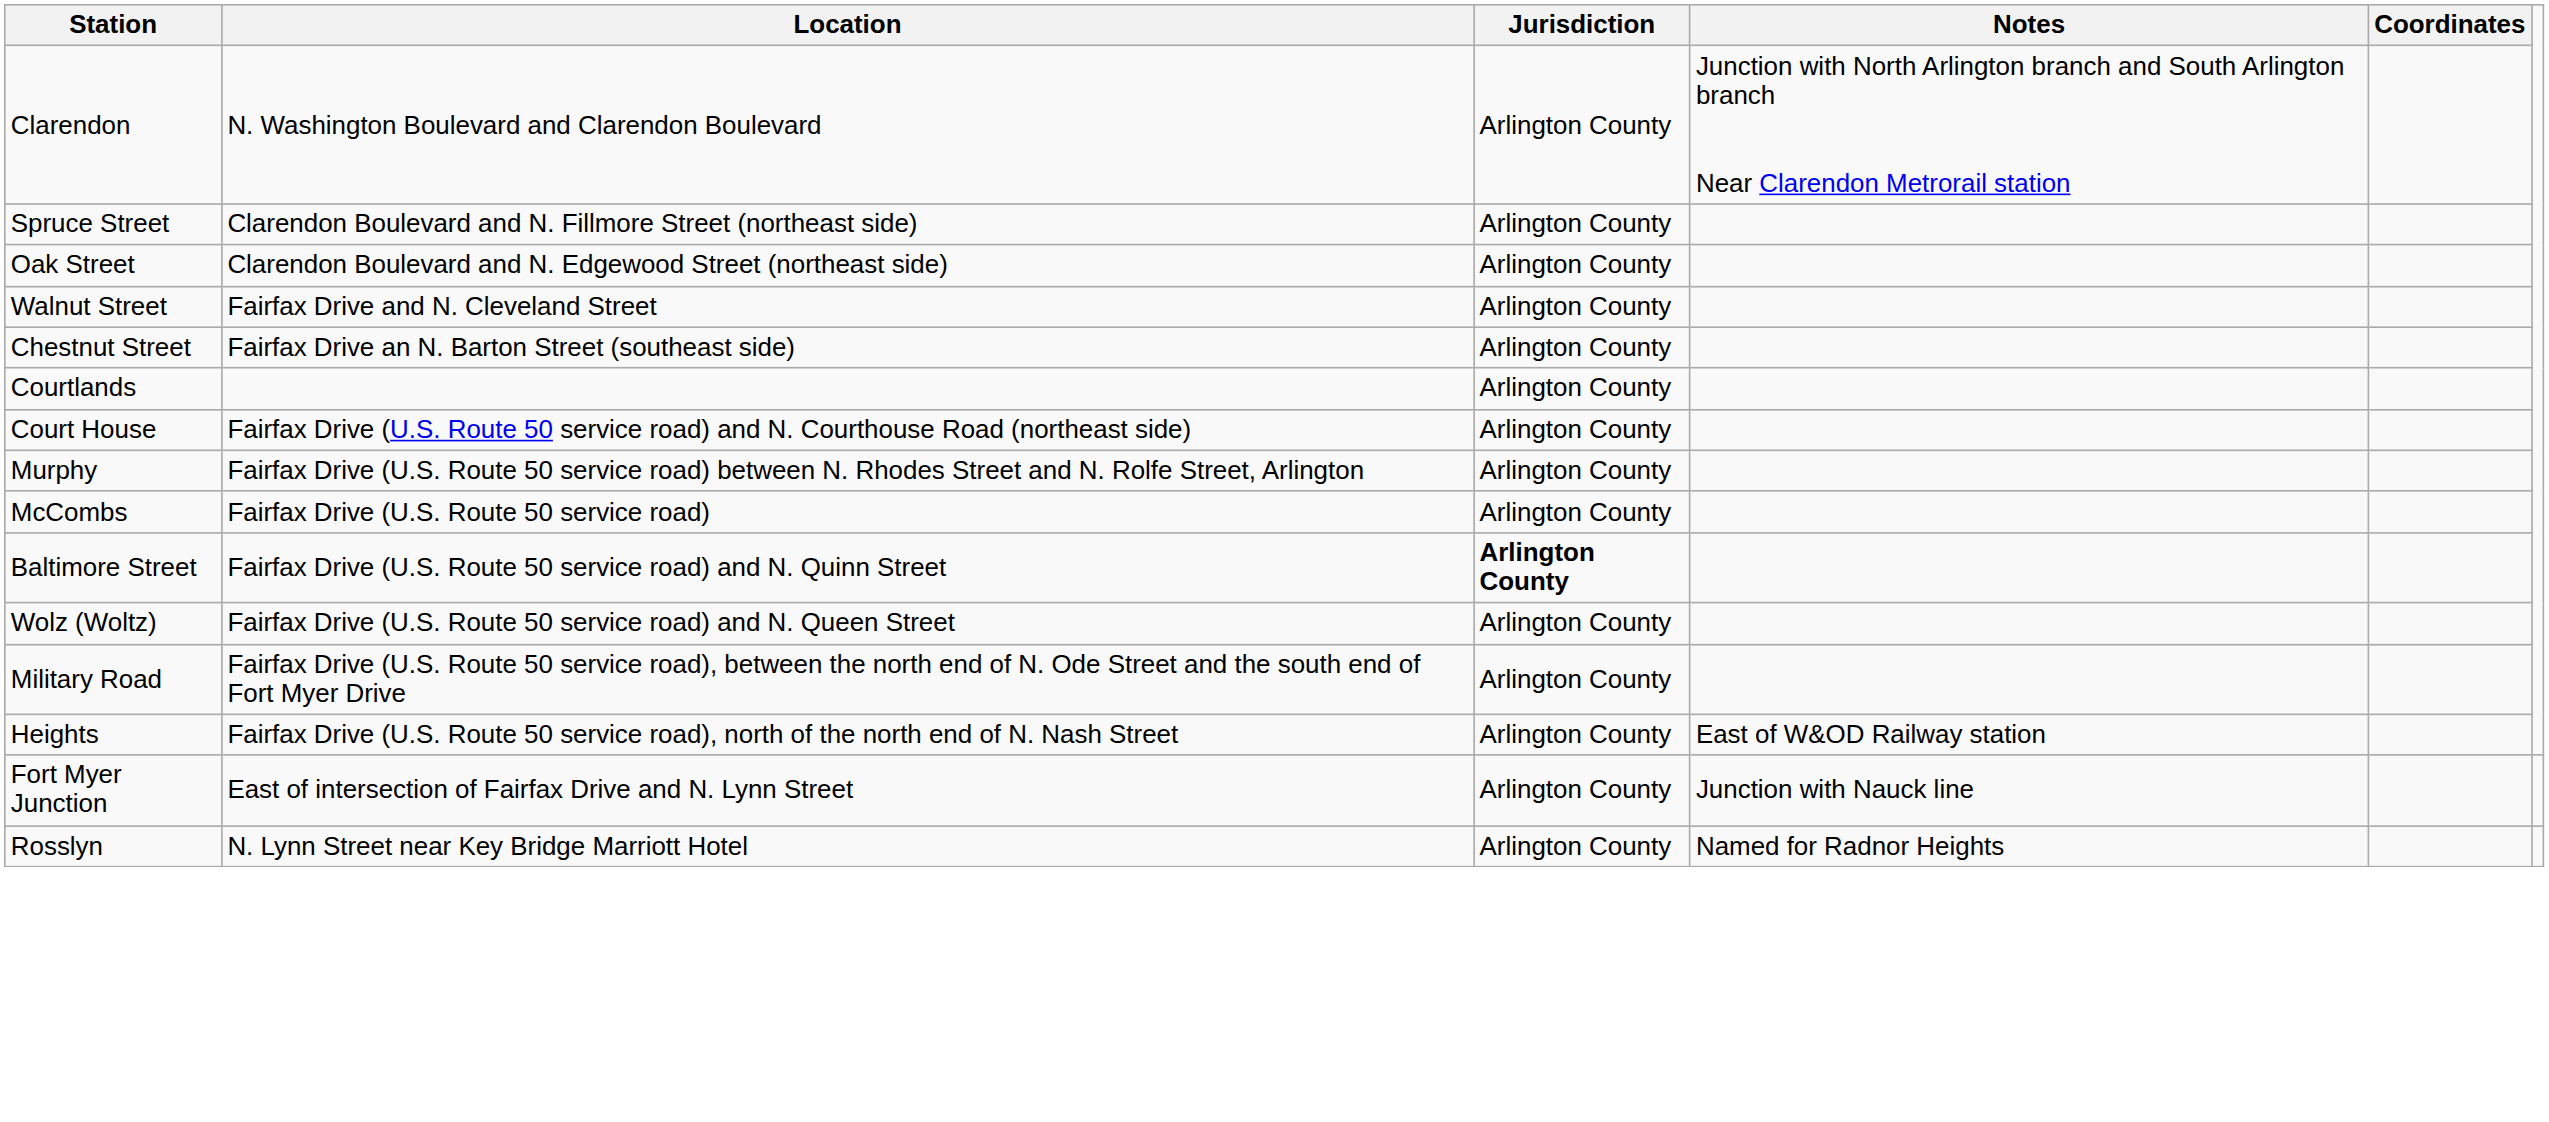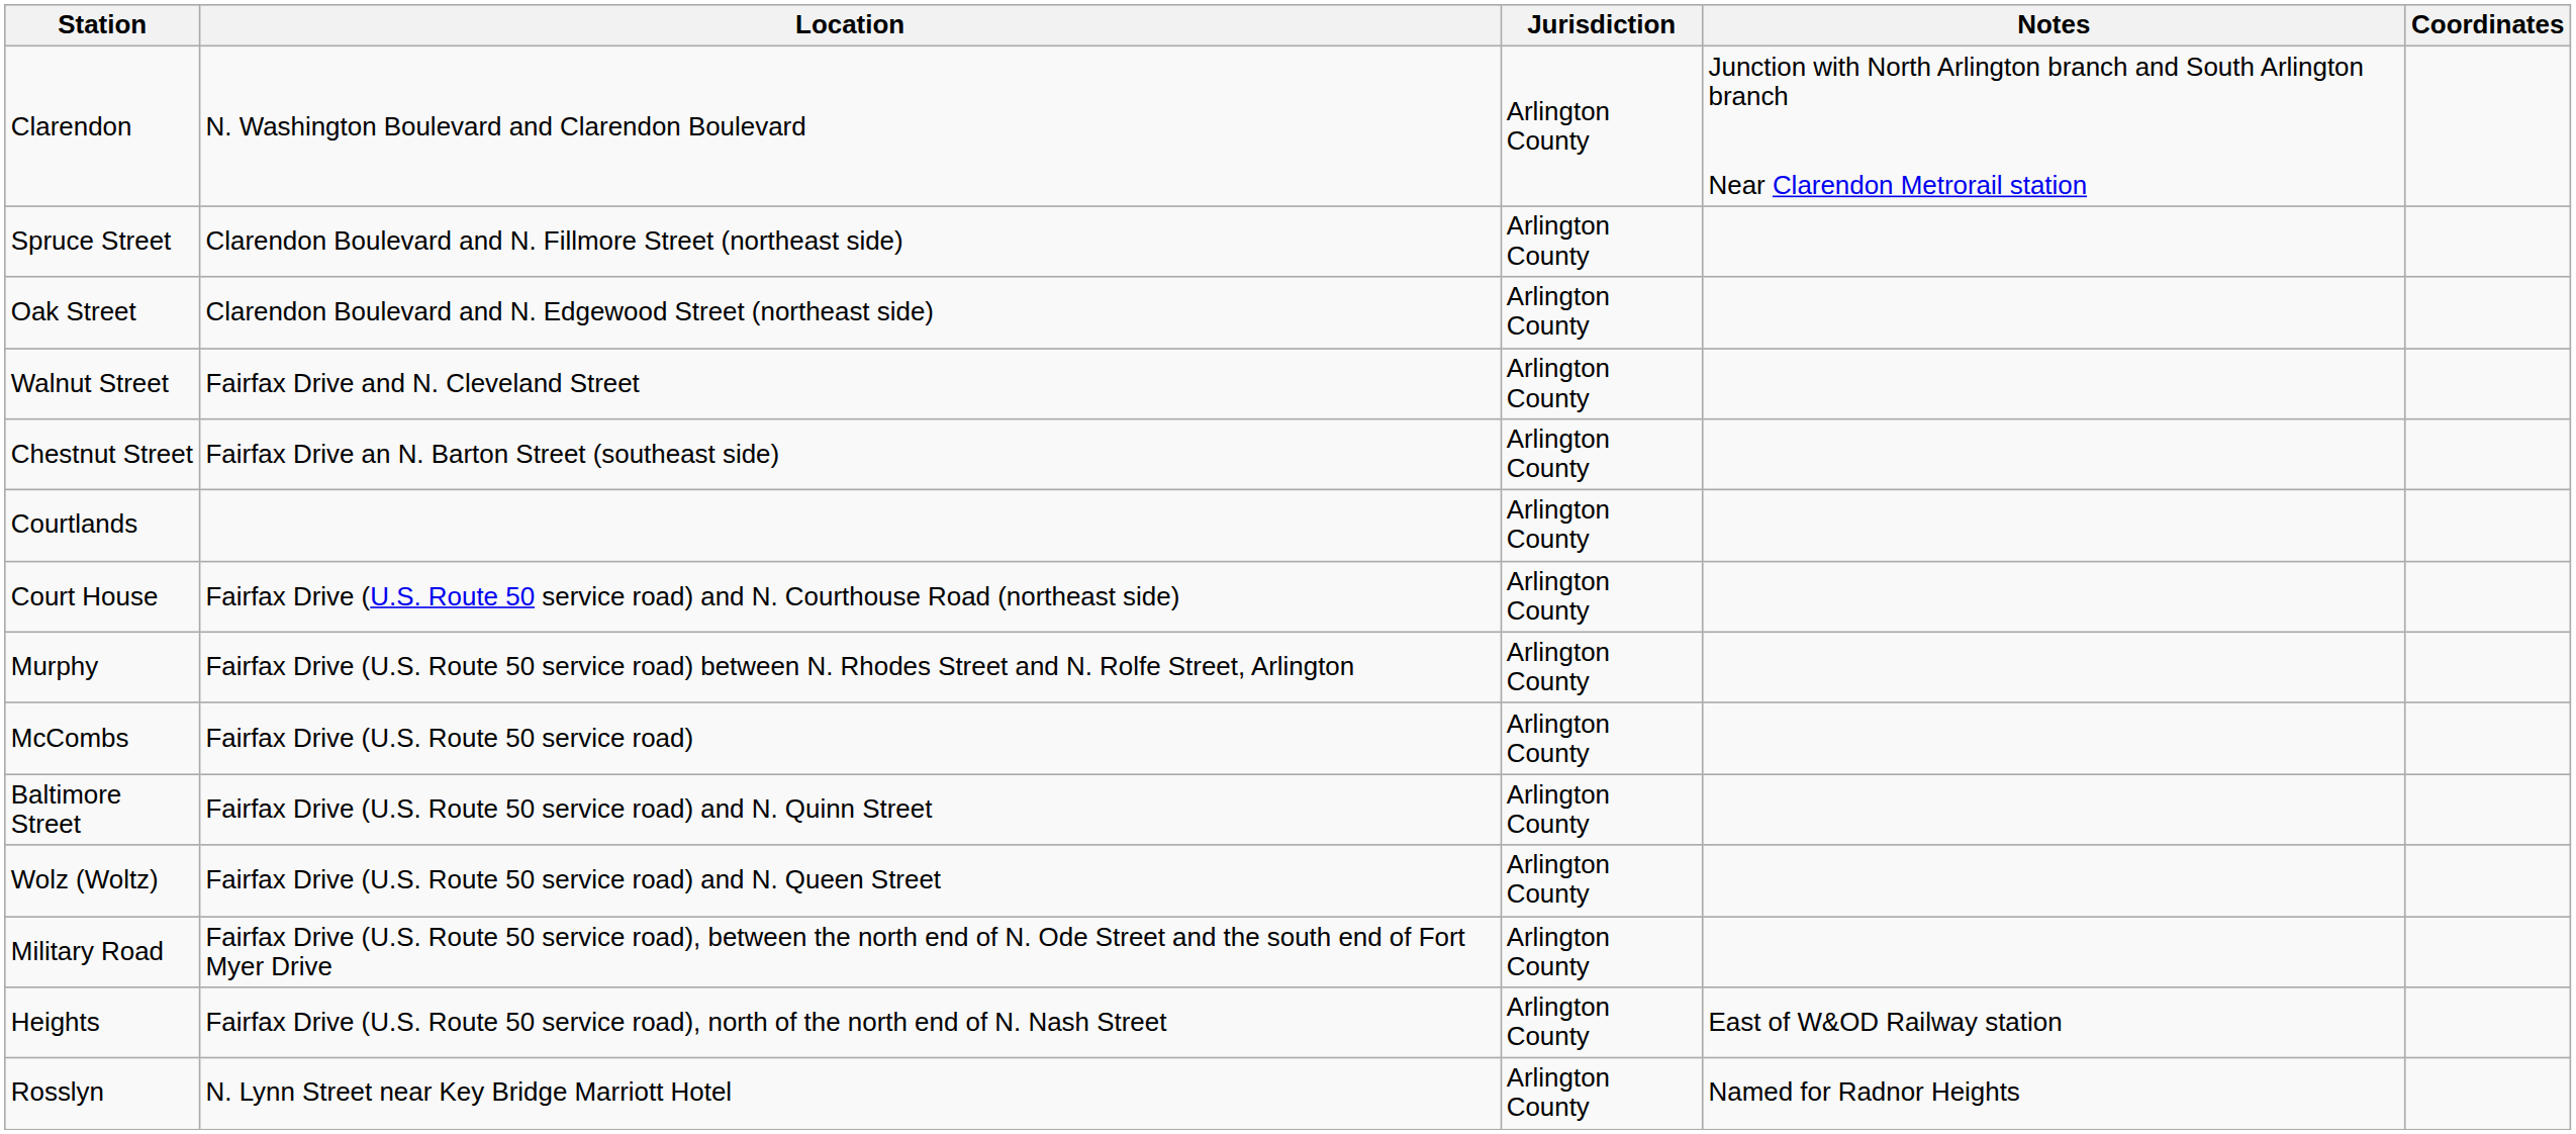Baltimore Street | Jurisdiction: bold -> normal
- row: Fort Myer Junction | East of intersection of Fairfax Drive and N. Lynn Street | Arlington County | Junction with Nauck line
